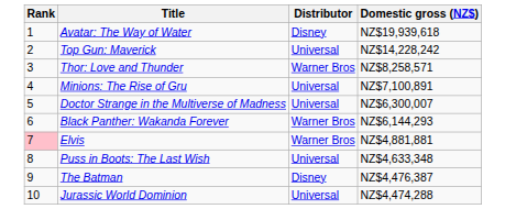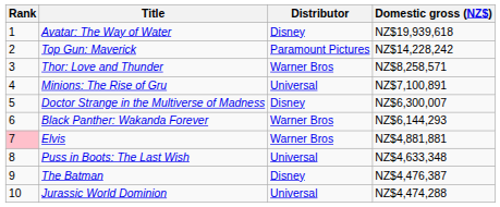Top Gun: Maverick | Distributor: Universal -> Paramount Pictures
Doctor Strange in the Multiverse of Madness | Distributor: Universal -> Disney
